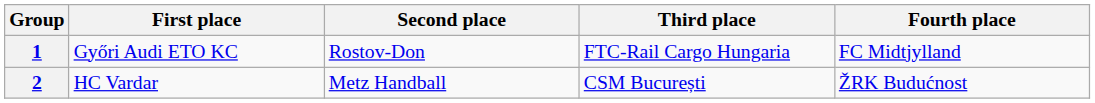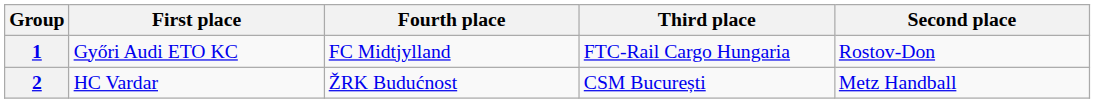columns swapped: Second place <-> Fourth place
